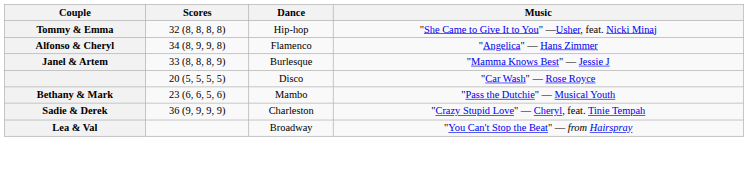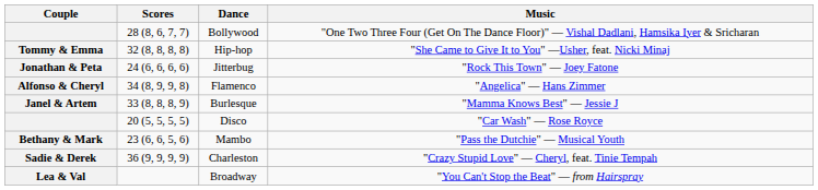+ row: 28 (8, 6, 7, 7) | Bollywood | "One Two Three Four (Get On The Dance Floor)" — Vishal Dadlani, Hamsika Iyer & Sricharan
+ row: Jonathan & Peta | 24 (6, 6, 6, 6) | Jitterbug | "Rock This Town" — Joey Fatone
